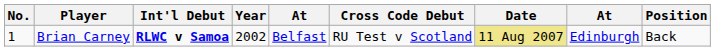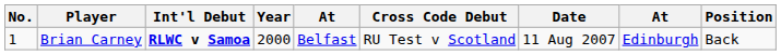Brian Carney | Year: 2002 -> 2000
Brian Carney | Date: khaki background -> no background
